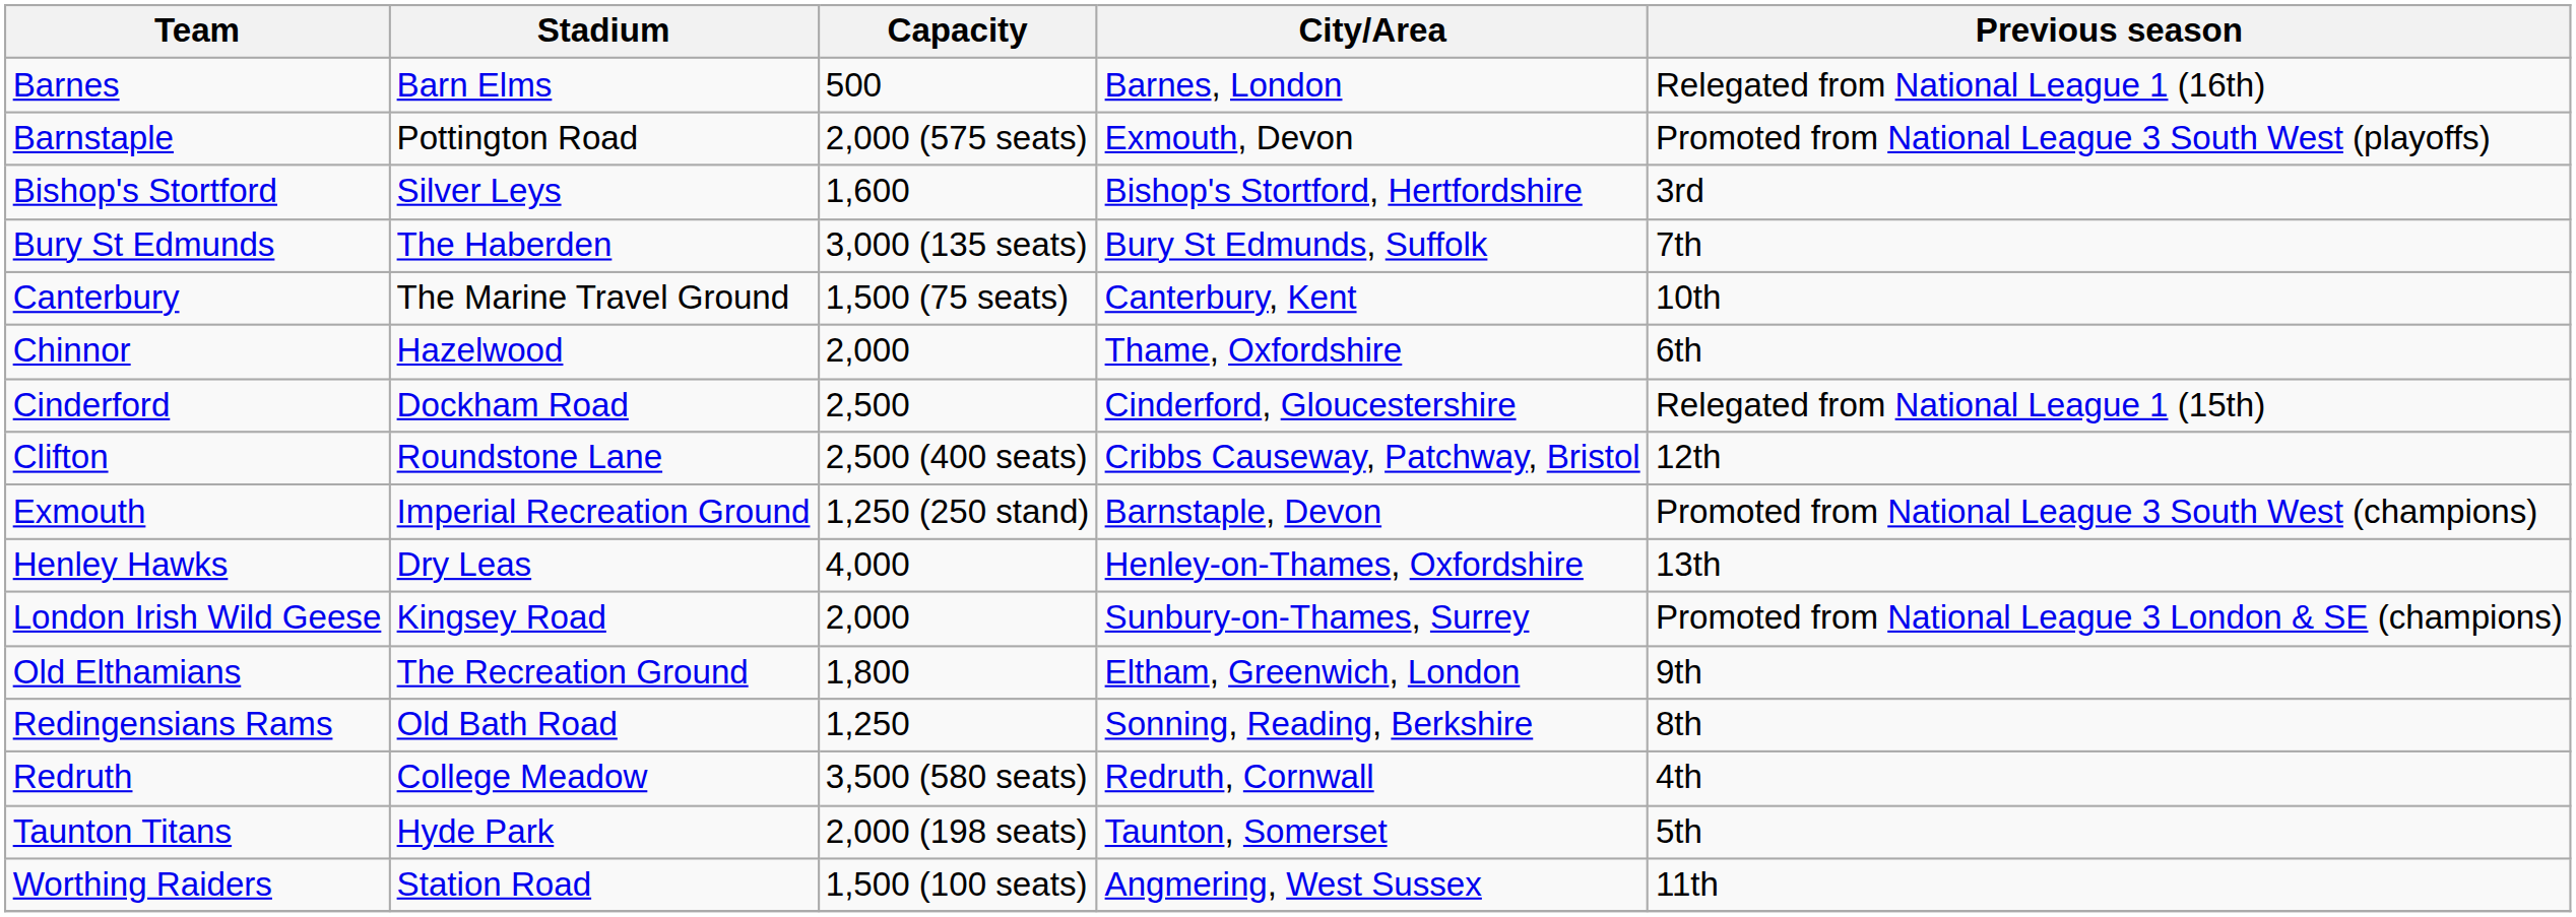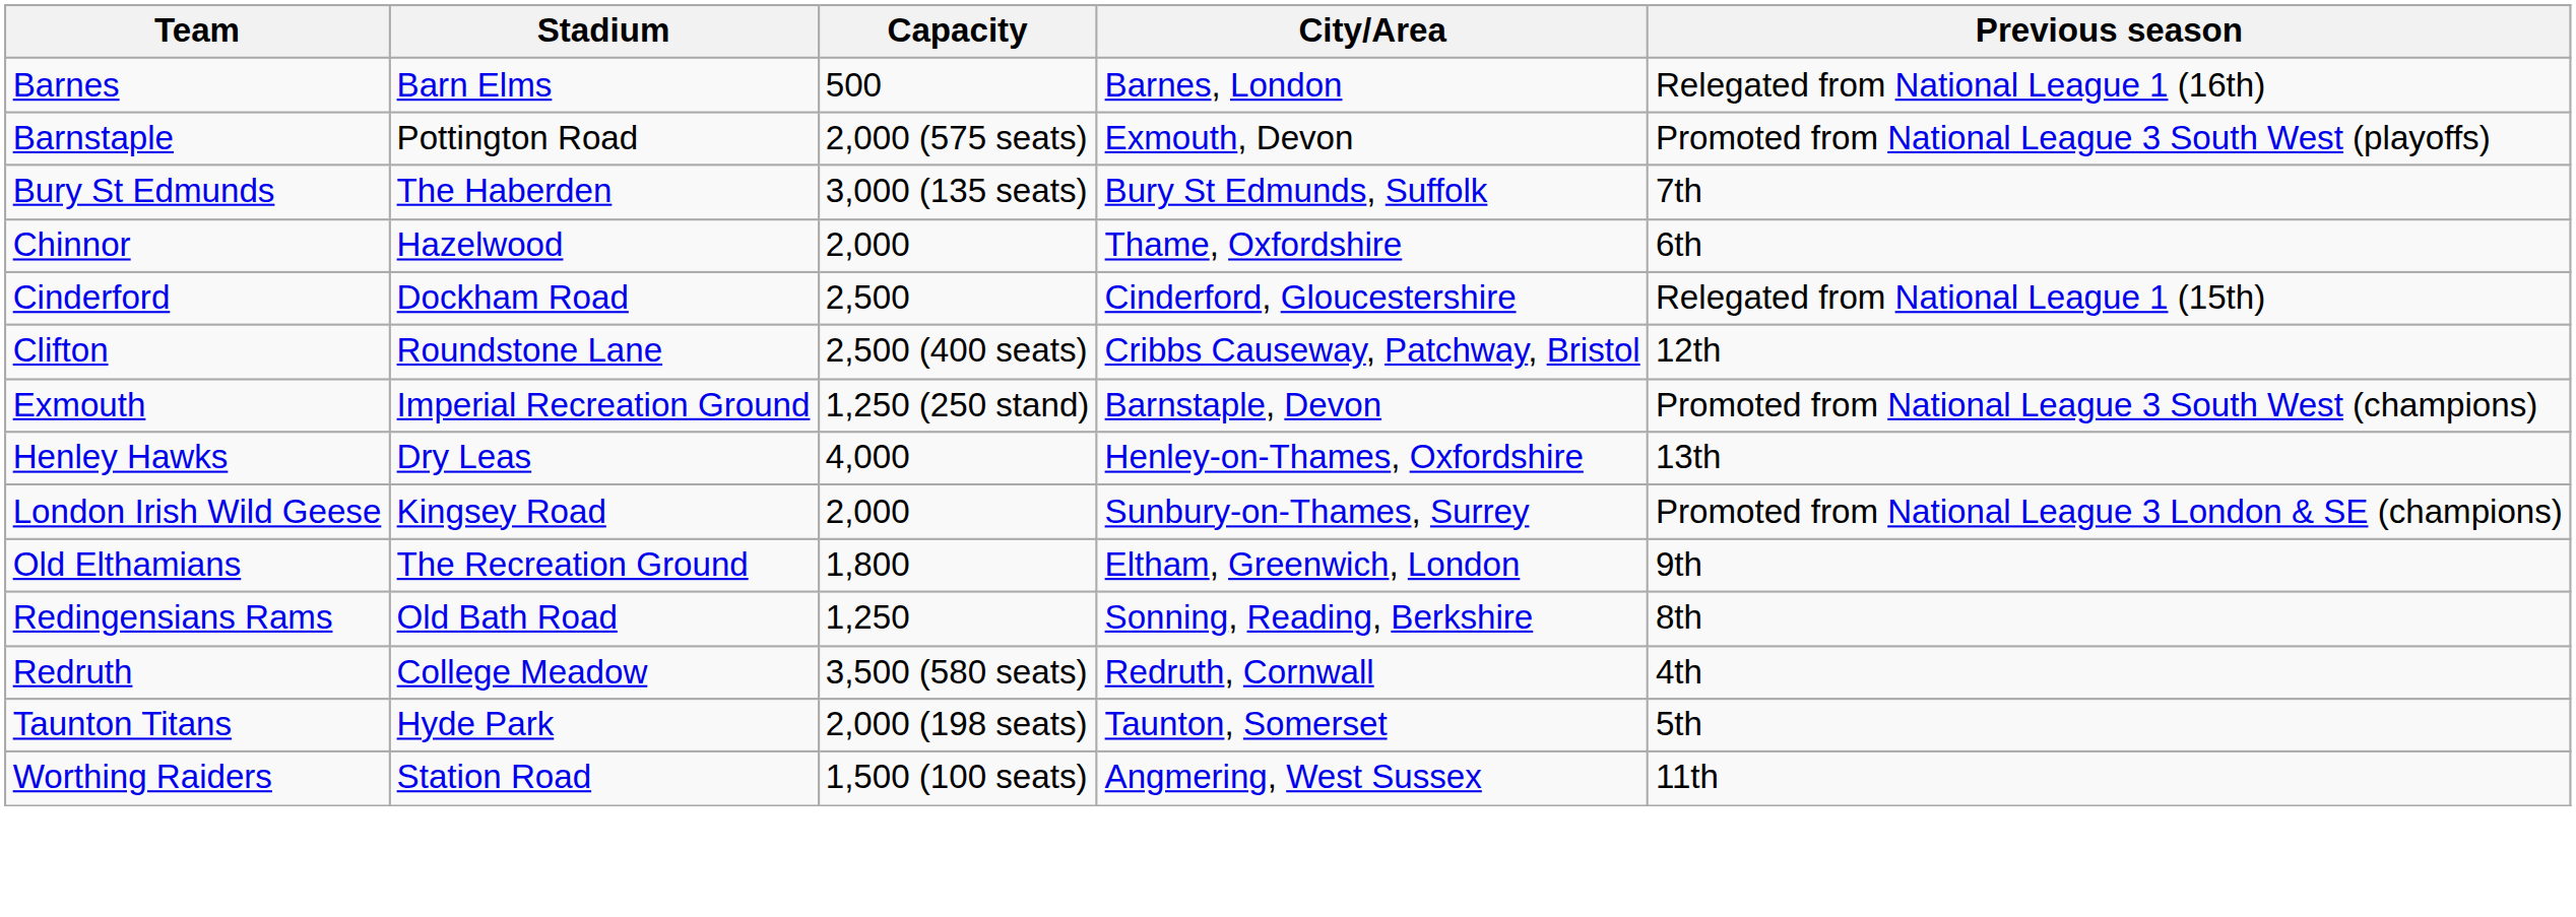- row: Bishop's Stortford | Silver Leys | 1,600 | Bishop's Stortford, Hertfordshire | 3rd
- row: Canterbury | The Marine Travel Ground | 1,500 (75 seats) | Canterbury, Kent | 10th
